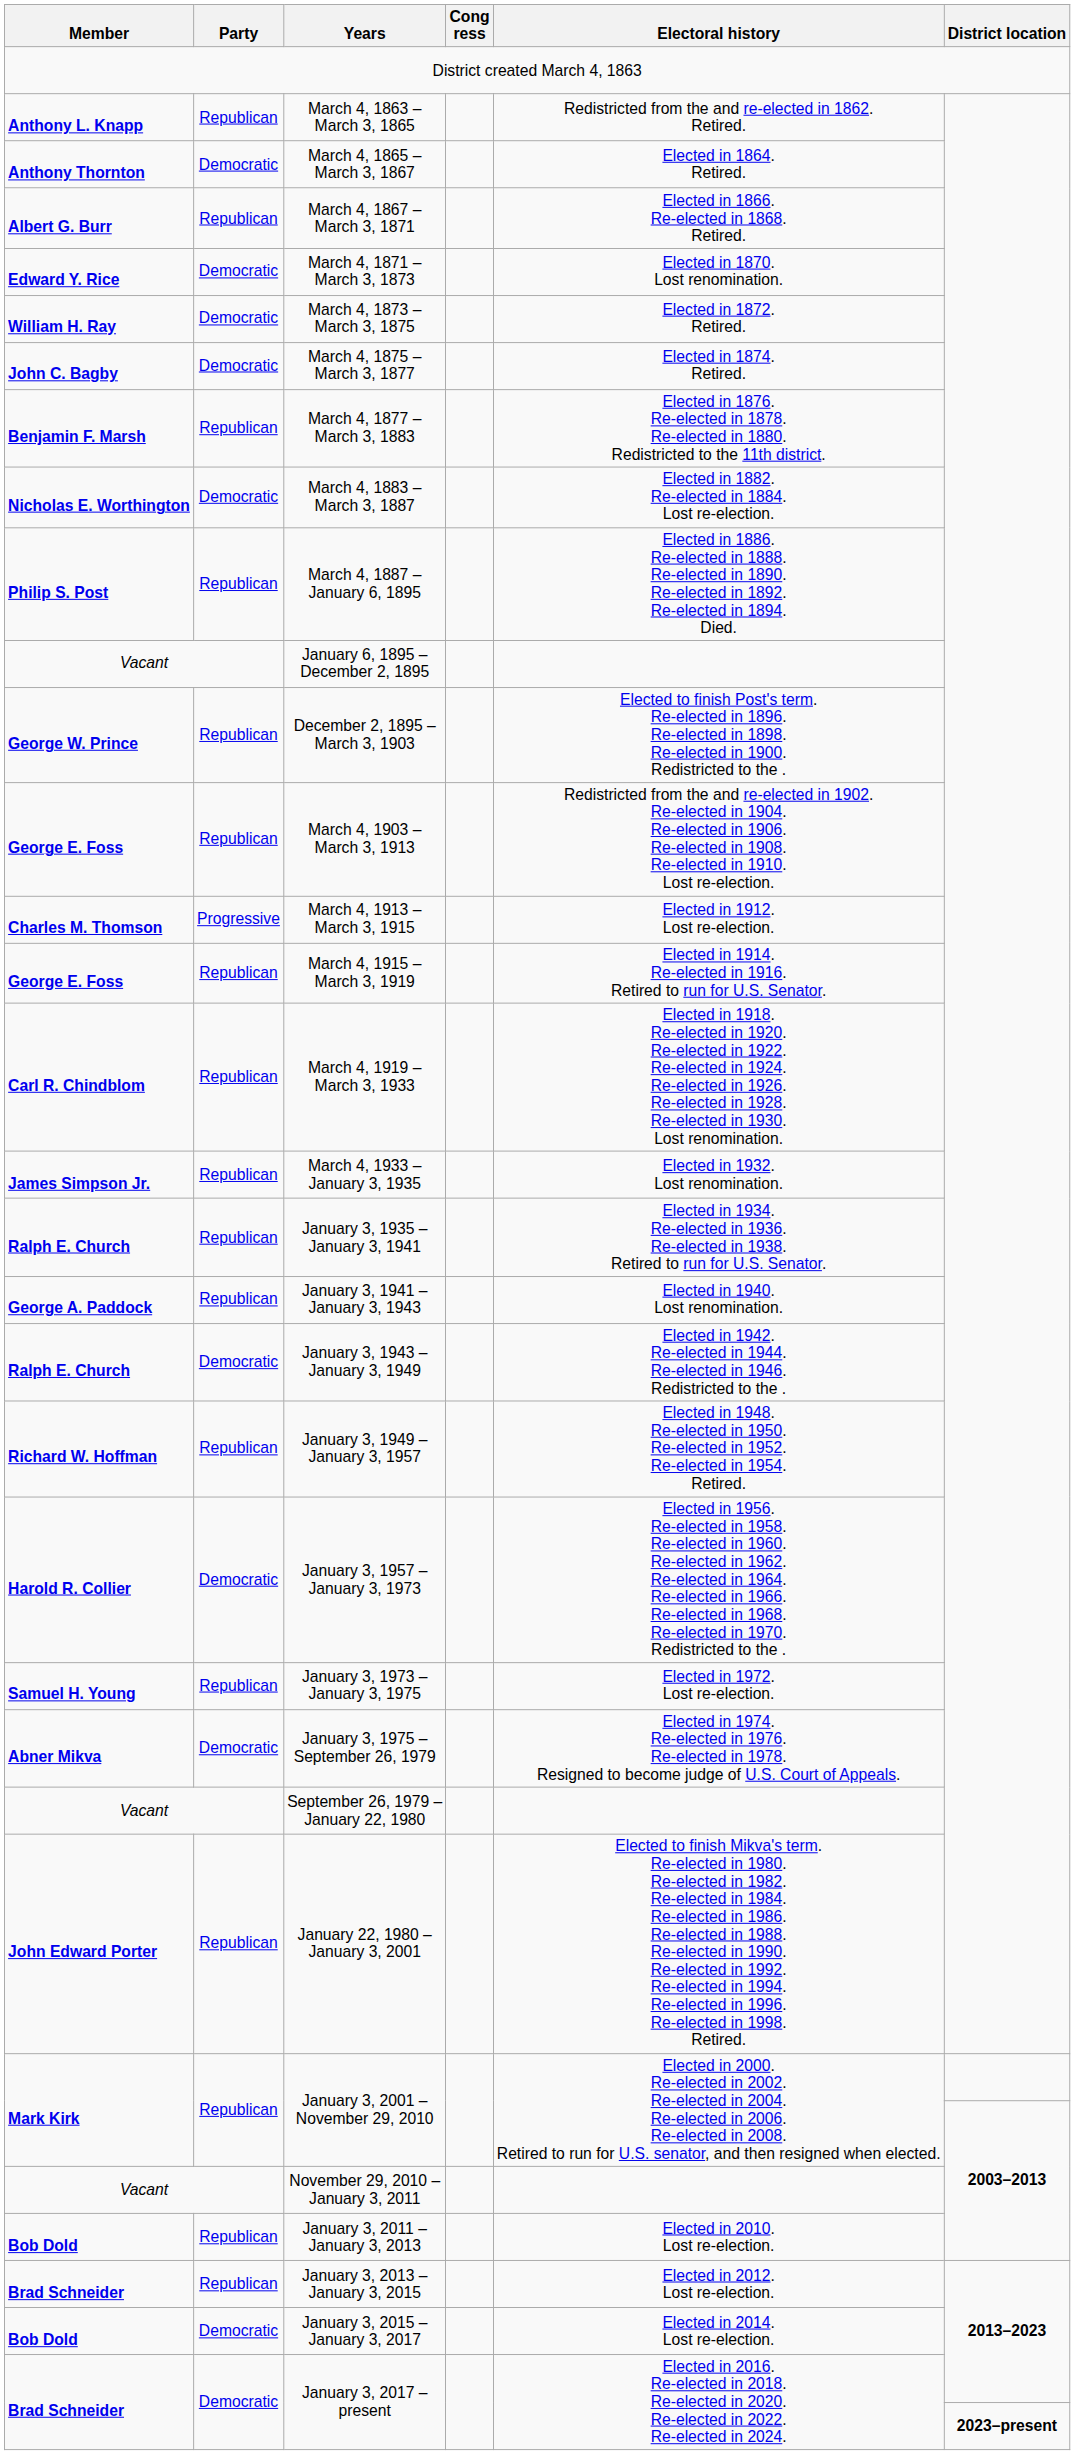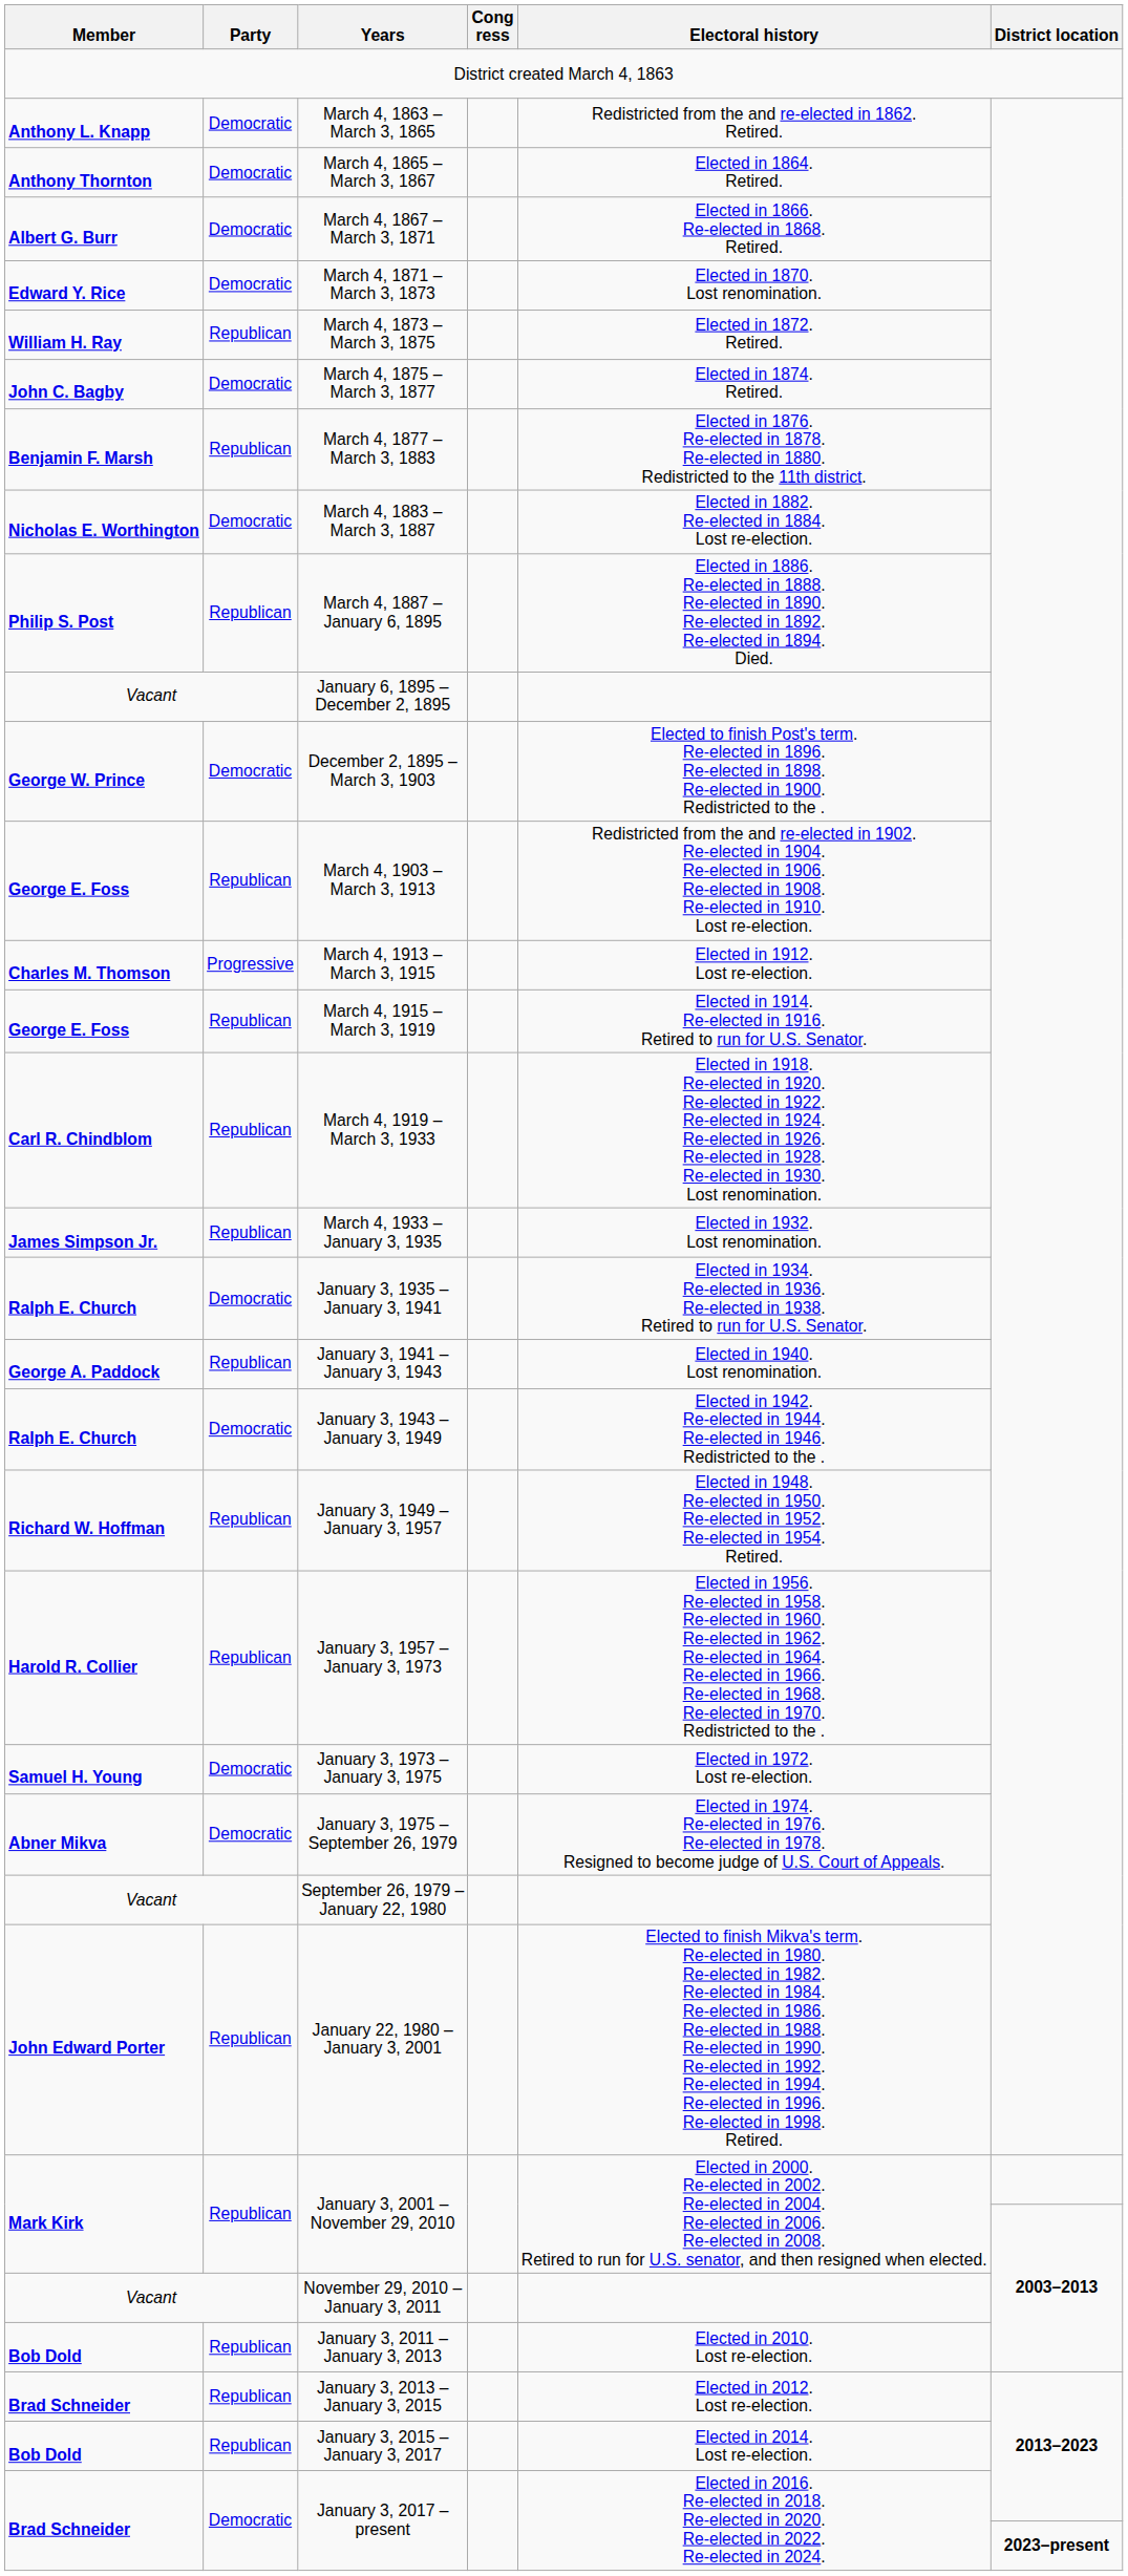March 4, 1863 – March 3, 1865 | Party: Republican -> Democratic
March 4, 1867 – March 3, 1871 | Party: Republican -> Democratic
March 4, 1873 – March 3, 1875 | Party: Democratic -> Republican
December 2, 1895 – March 3, 1903 | Party: Republican -> Democratic
January 3, 1935 – January 3, 1941 | Party: Republican -> Democratic
January 3, 1957 – January 3, 1973 | Party: Democratic -> Republican
January 3, 1973 – January 3, 1975 | Party: Republican -> Democratic
January 3, 2015 – January 3, 2017 | Party: Democratic -> Republican
